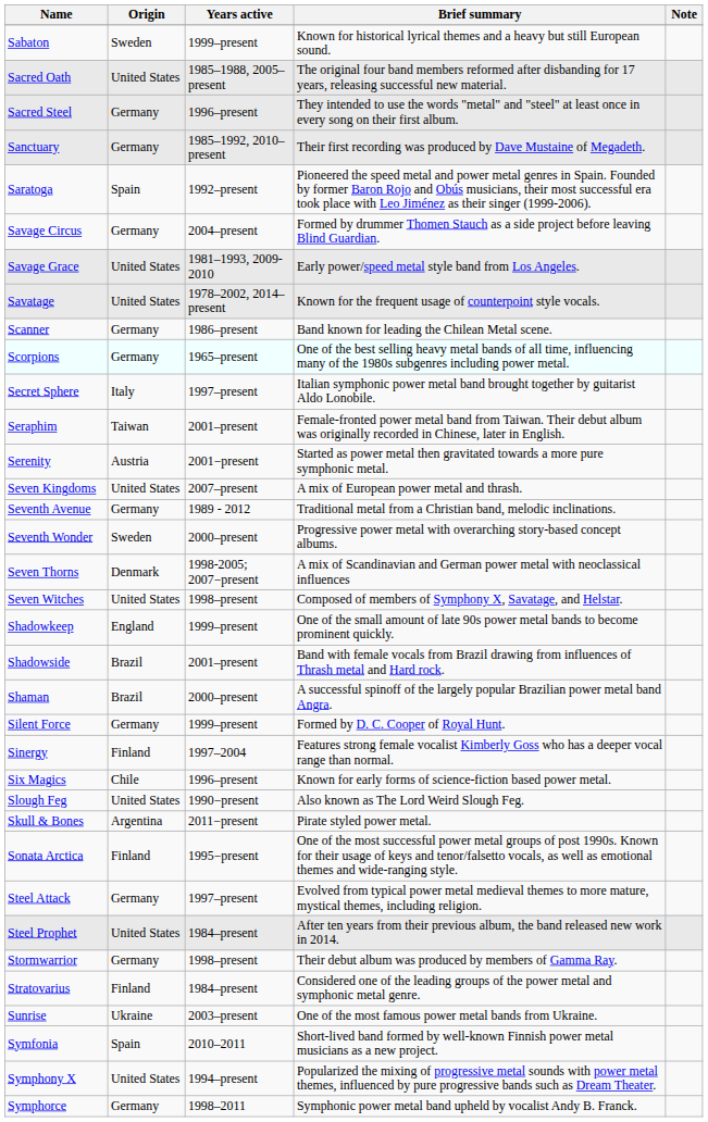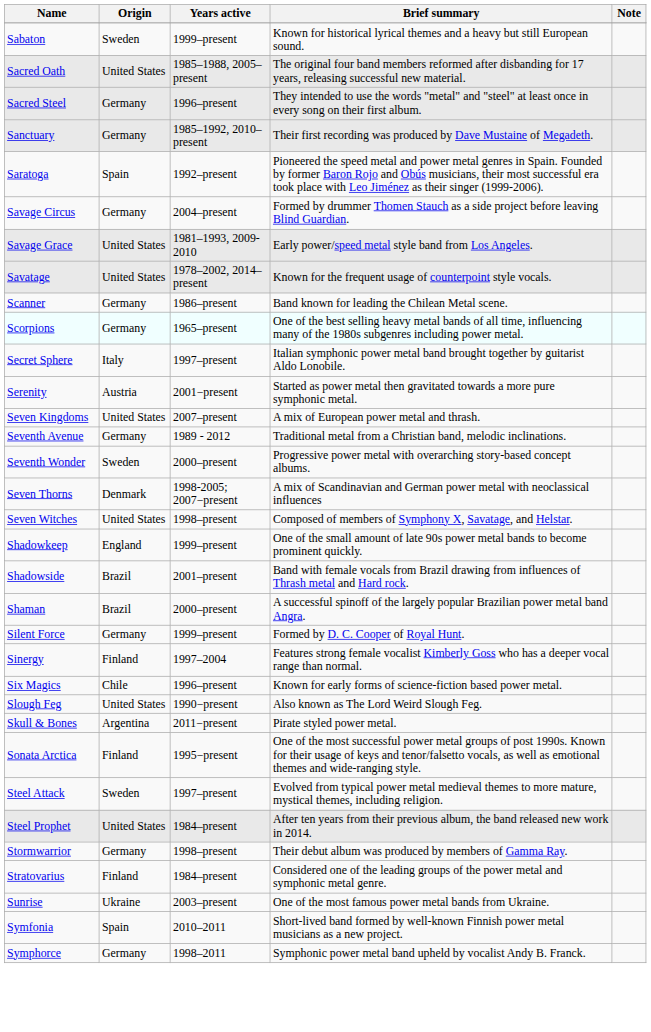- row: Seraphim | Taiwan | 2001–present | Female-fronted power metal band from Taiwan. Their debut album was originally recorded in Chinese, later in English.
Steel Attack | Origin: Germany -> Sweden
- row: Symphony X | United States | 1994–present | Popularized the mixing of progressive metal sounds with power metal themes, influenced by pure progressive bands such as Dream Theater.
